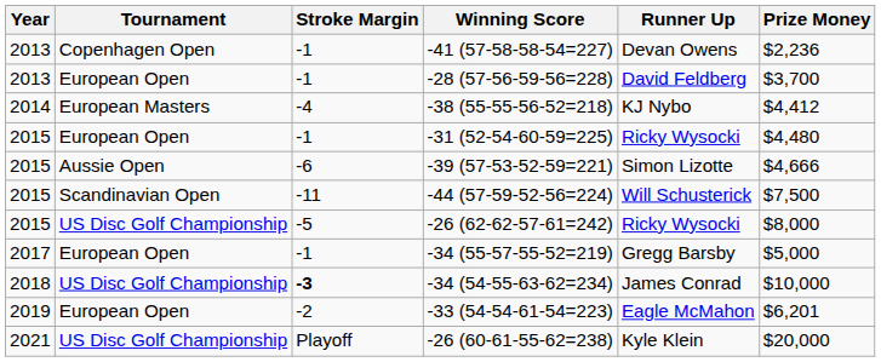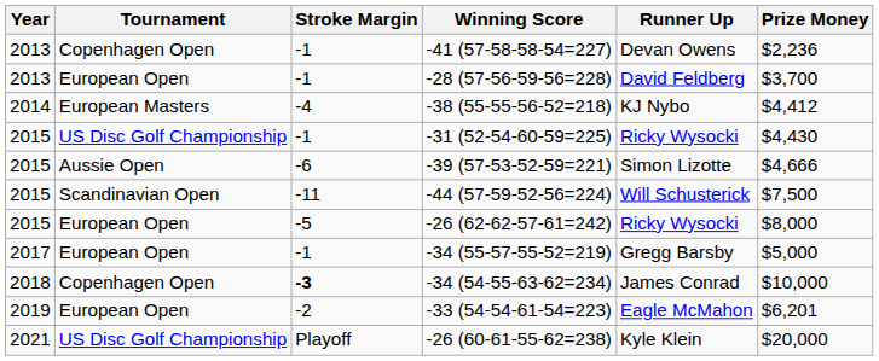-31 (52-54-60-59=225) | Tournament: European Open -> US Disc Golf Championship
-31 (52-54-60-59=225) | Prize Money: $4,480 -> $4,430
-26 (62-62-57-61=242) | Tournament: US Disc Golf Championship -> European Open
-34 (54-55-63-62=234) | Tournament: US Disc Golf Championship -> Copenhagen Open
